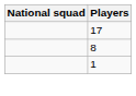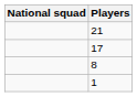+ row: 21
